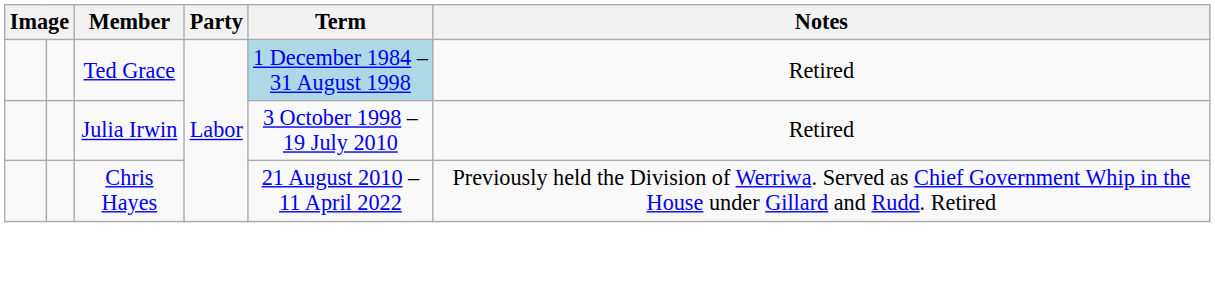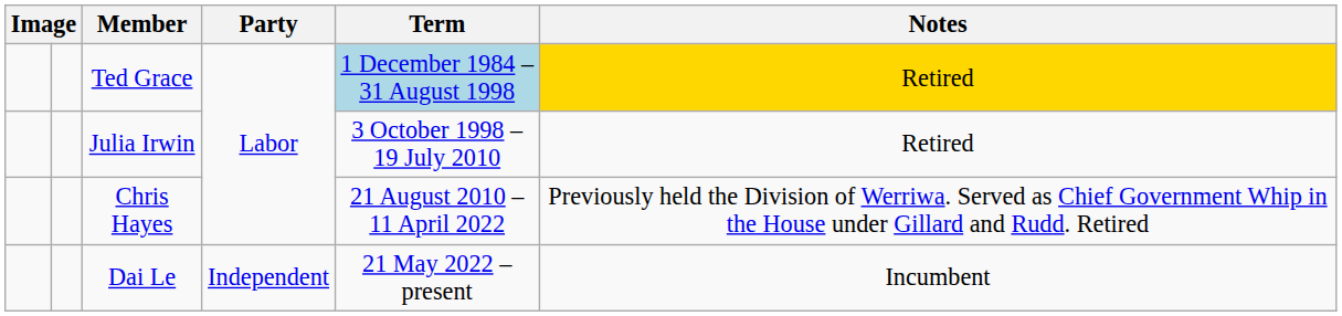Ted Grace | Notes: no background -> gold background
+ row: Dai Le | Independent | 21 May 2022 – present | Incumbent
